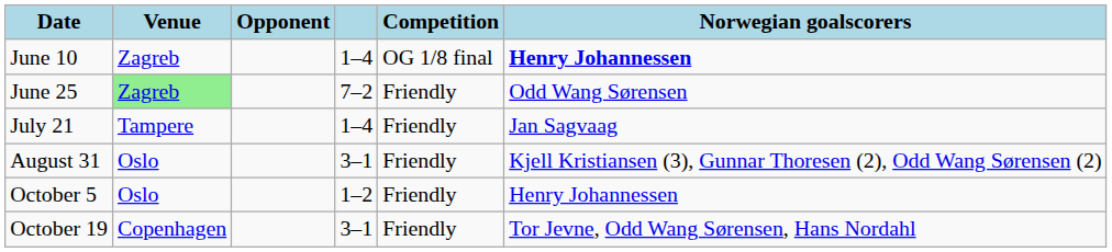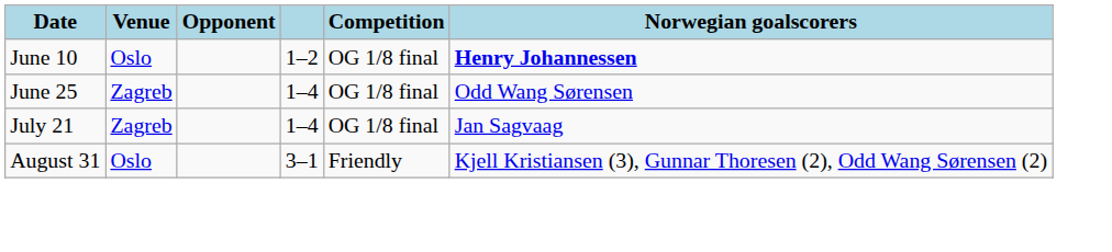June 10 | Venue: Zagreb -> Oslo
June 10 | column 4: 1–4 -> 1–2
June 25 | Venue: lightgreen background -> no background
June 25 | column 4: 7–2 -> 1–4
June 25 | Competition: Friendly -> OG 1/8 final
July 21 | Venue: Tampere -> Zagreb
July 21 | Competition: Friendly -> OG 1/8 final
- row: October 5 | Oslo | 1–2 | Friendly | Henry Johannessen
- row: October 19 | Copenhagen | 3–1 | Friendly | Tor Jevne, Odd Wang Sørensen, Hans Nordahl
